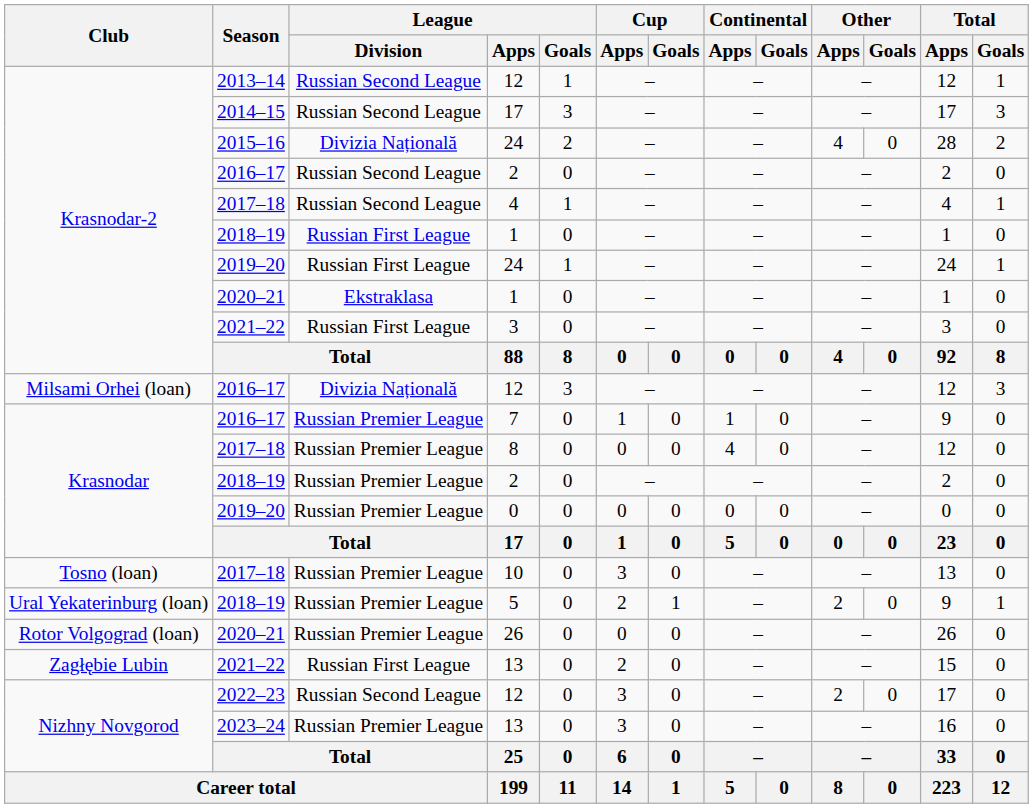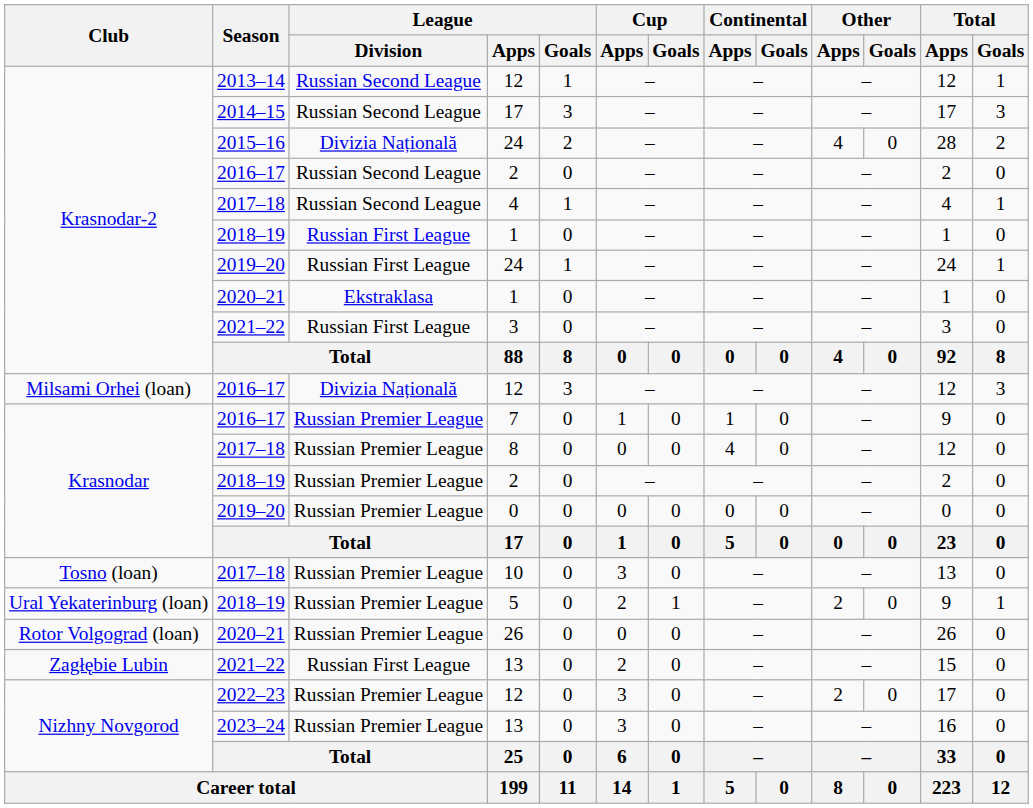2022–23 / 12 | League / Division: Russian Second League -> Russian Premier League
